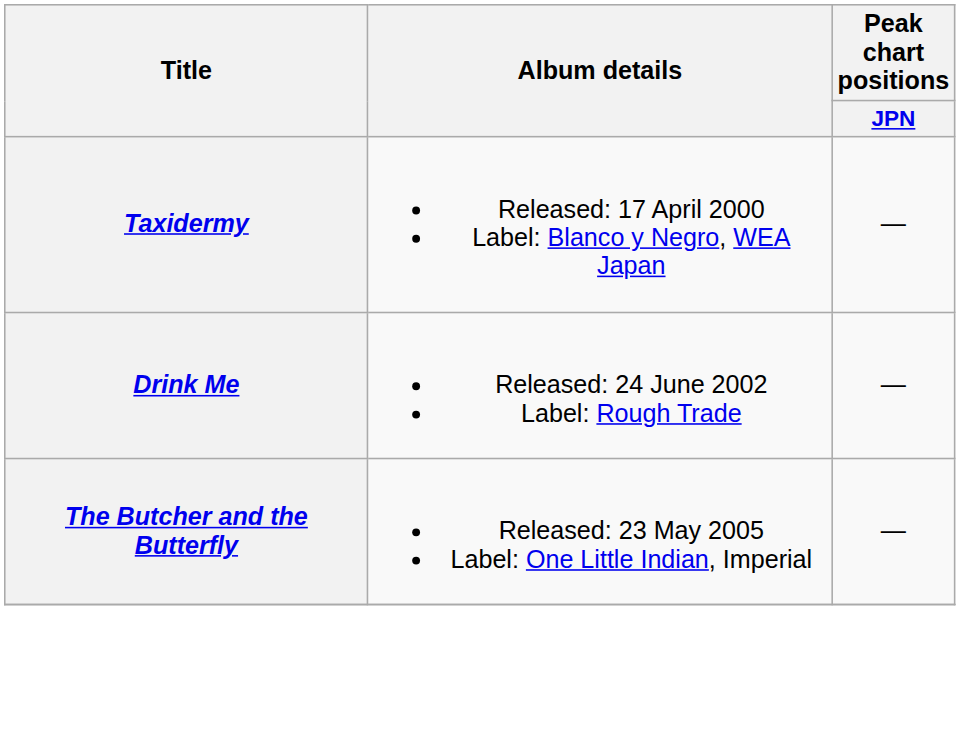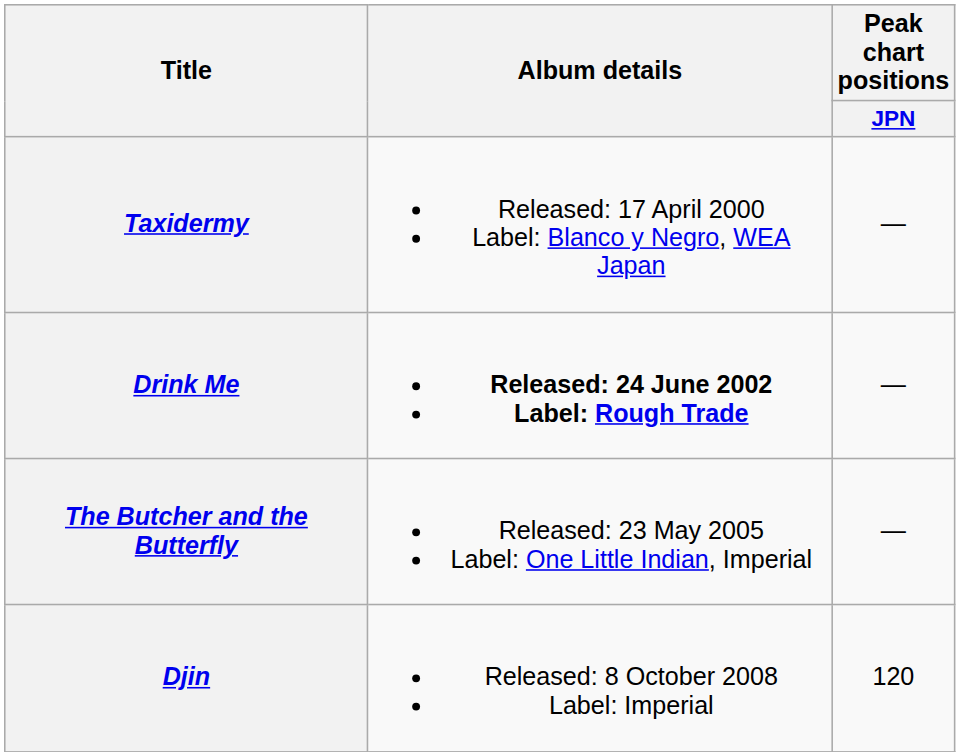Drink Me | Album details: normal -> bold
+ row: Djin | Released: 8 October 2008 Label: Imperial | 120
